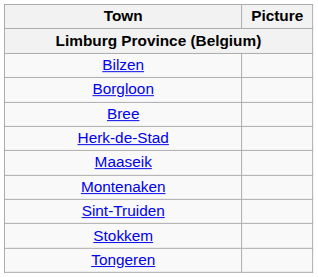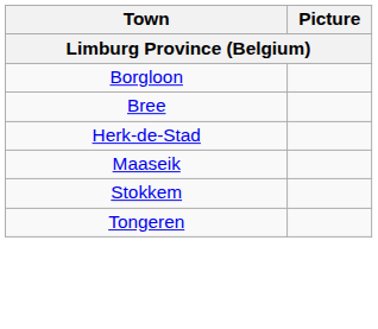- row: Bilzen
- row: Montenaken
- row: Sint-Truiden
